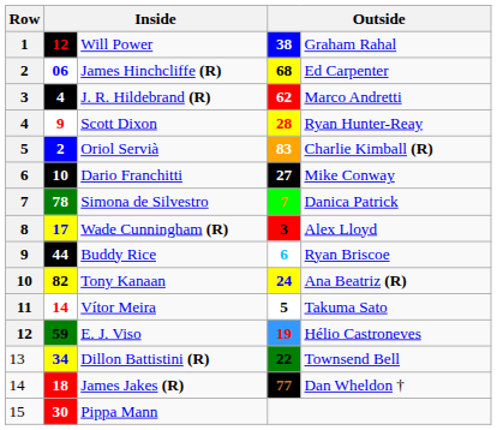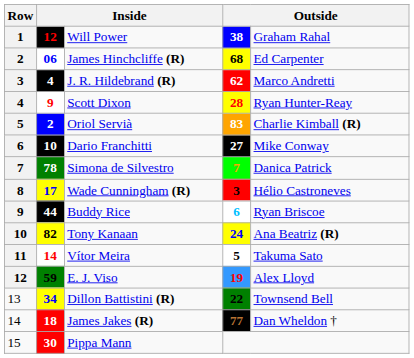Wade Cunningham (R) | column 5: Alex Lloyd -> Hélio Castroneves
E. J. Viso | column 5: Hélio Castroneves -> Alex Lloyd
